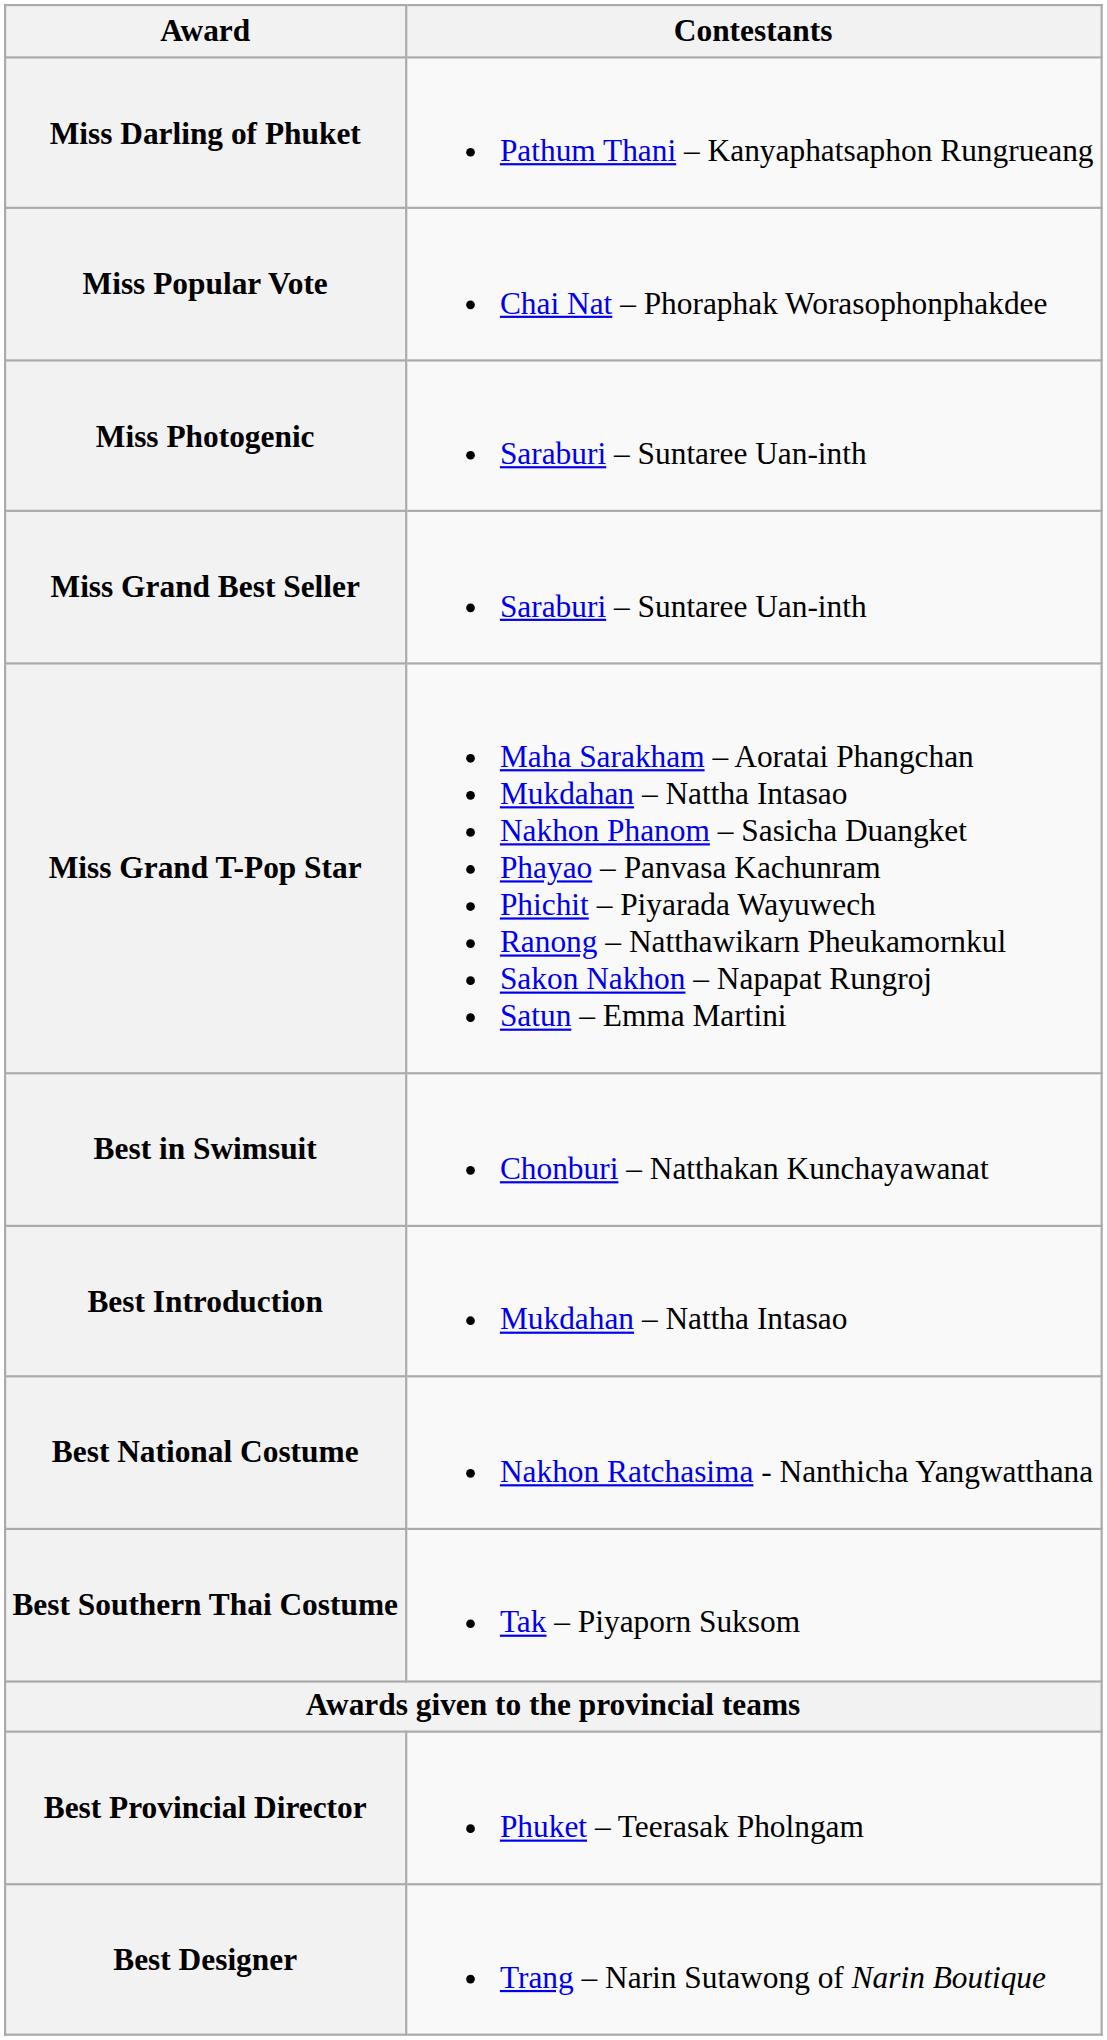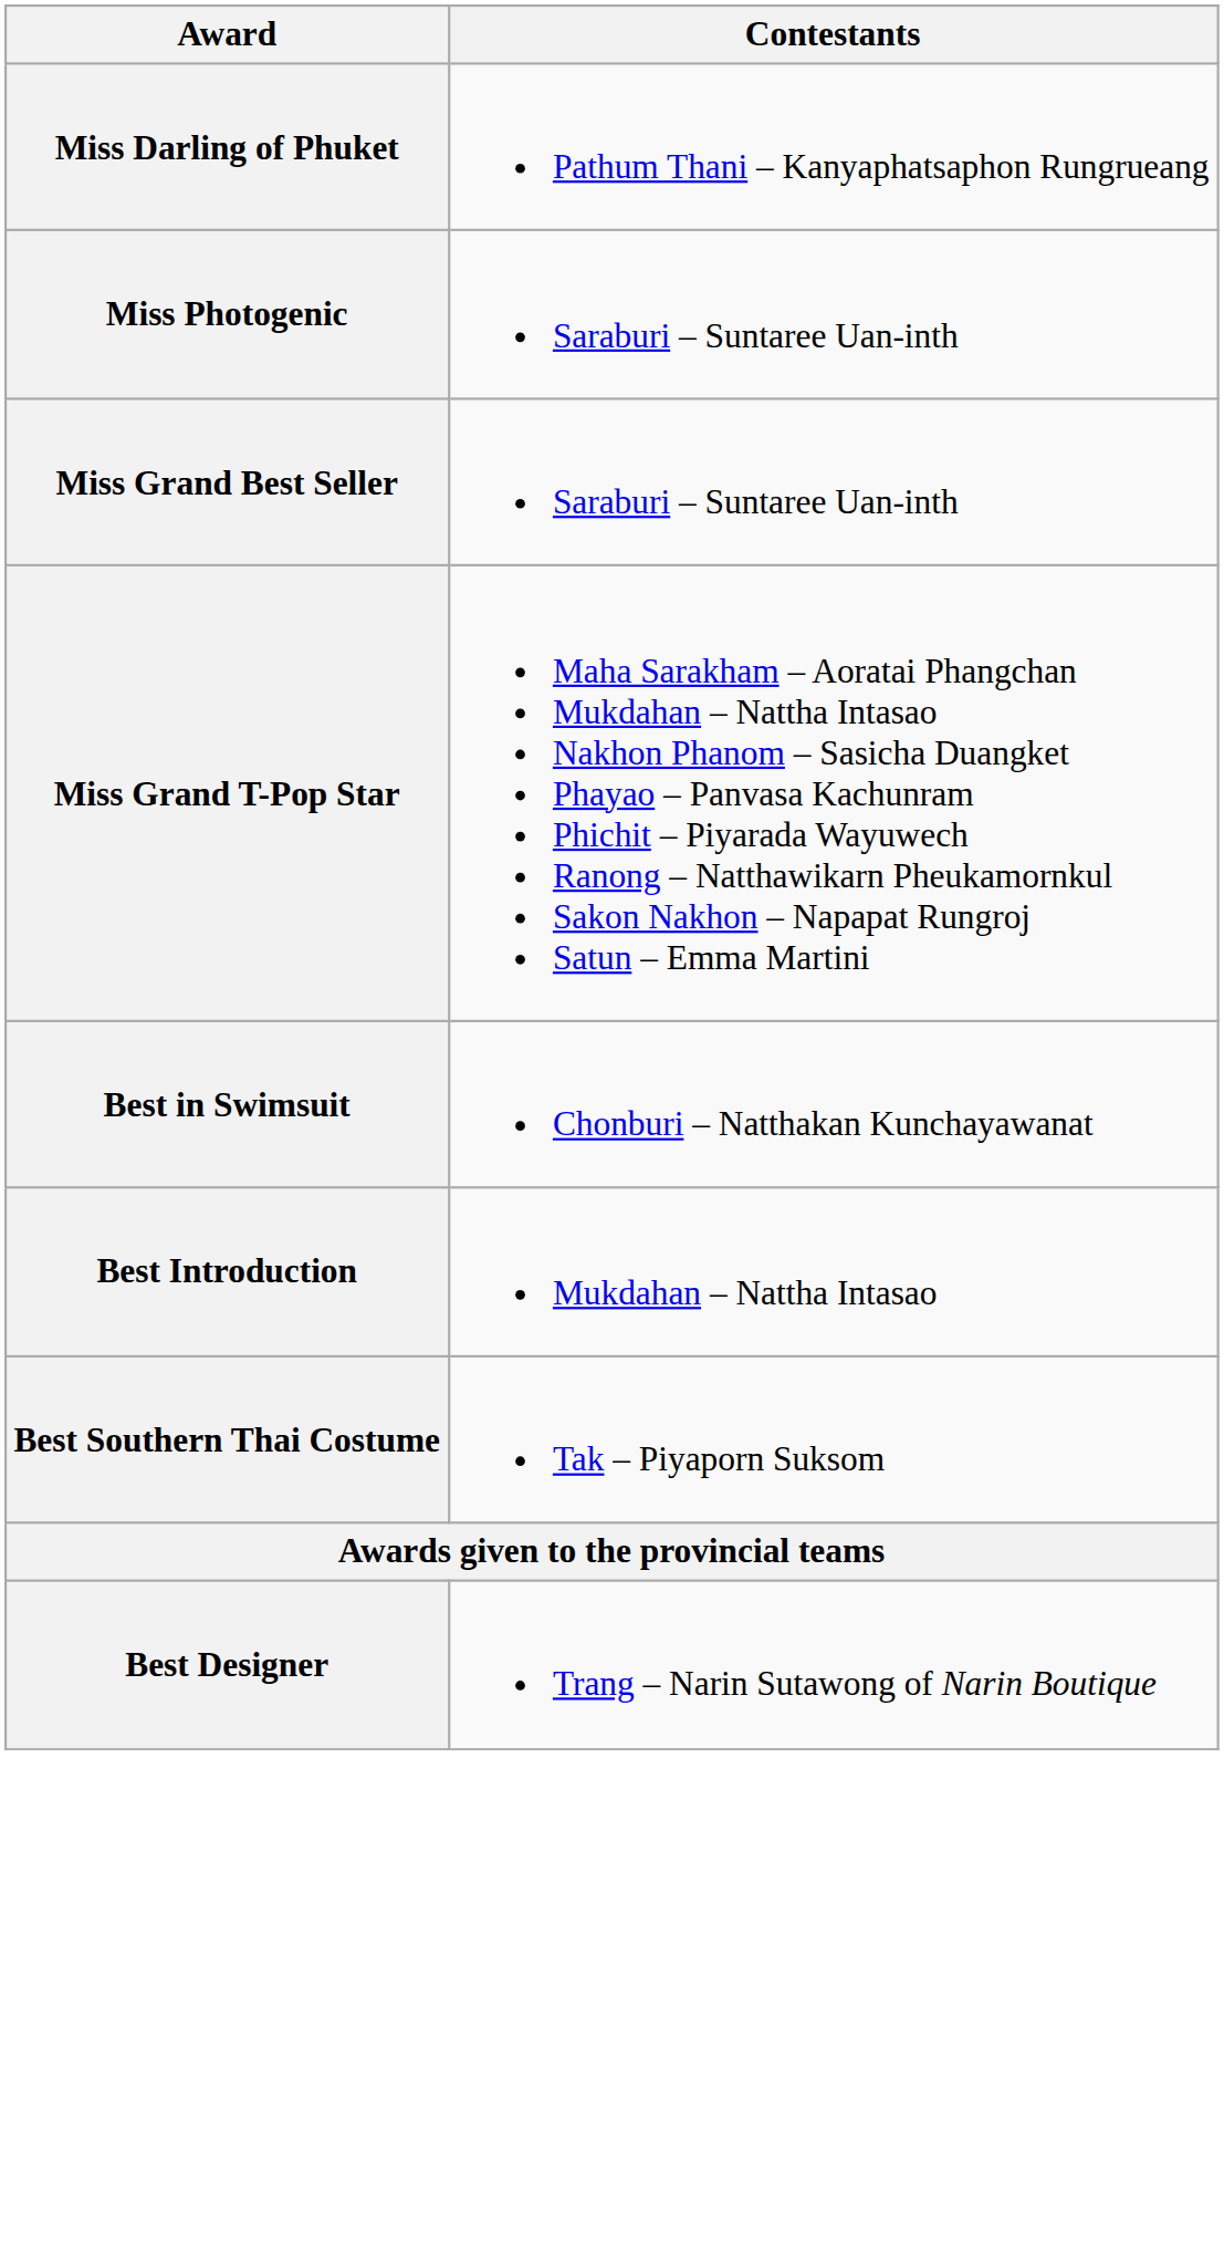- row: Miss Popular Vote | Chai Nat – Phoraphak Worasophonphakdee
- row: Best National Costume | Nakhon Ratchasima - Nanthicha Yangwatthana
- row: Best Provincial Director | Phuket – Teerasak Pholngam
